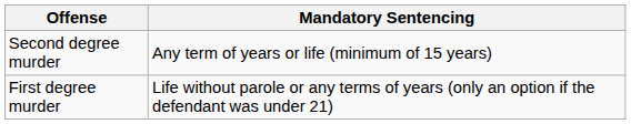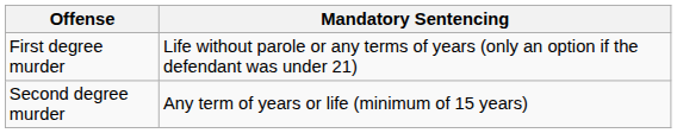rows swapped: Second degree murder <-> First degree murder
